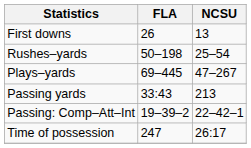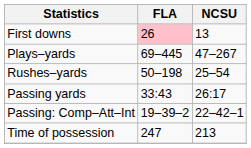First downs | FLA: no background -> pink background
rows swapped: Plays–yards <-> Rushes–yards
Passing yards | NCSU: 213 -> 26:17
Time of possession | NCSU: 26:17 -> 213
